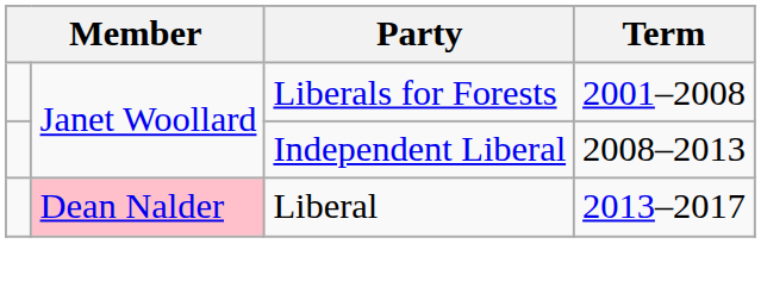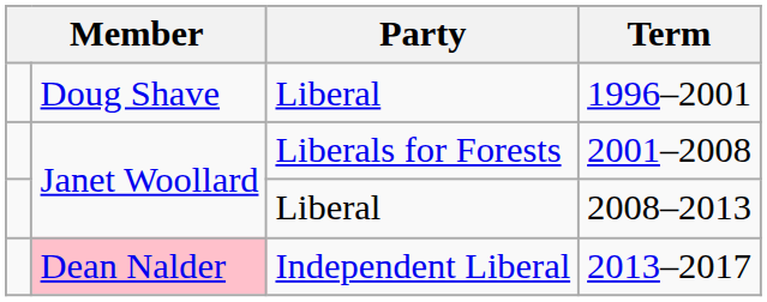+ row: Doug Shave | Liberal | 1996–2001
2008–2013 | Party: Independent Liberal -> Liberal
2013–2017 | Party: Liberal -> Independent Liberal
